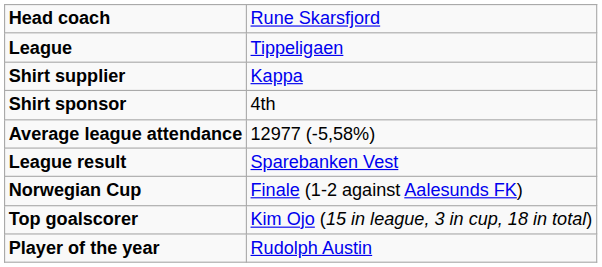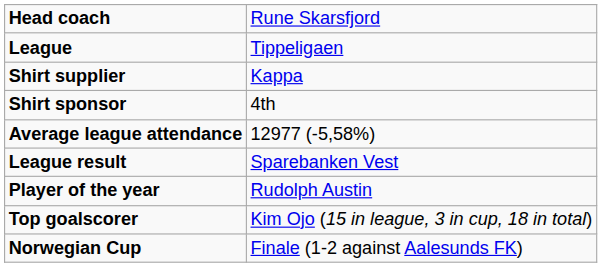rows swapped: Norwegian Cup <-> Player of the year
